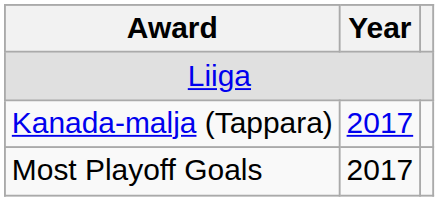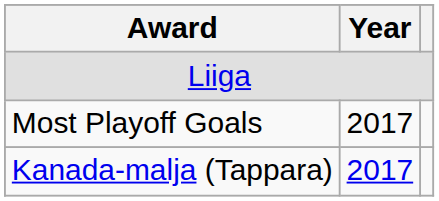rows swapped: Kanada-malja (Tappara) <-> Most Playoff Goals
